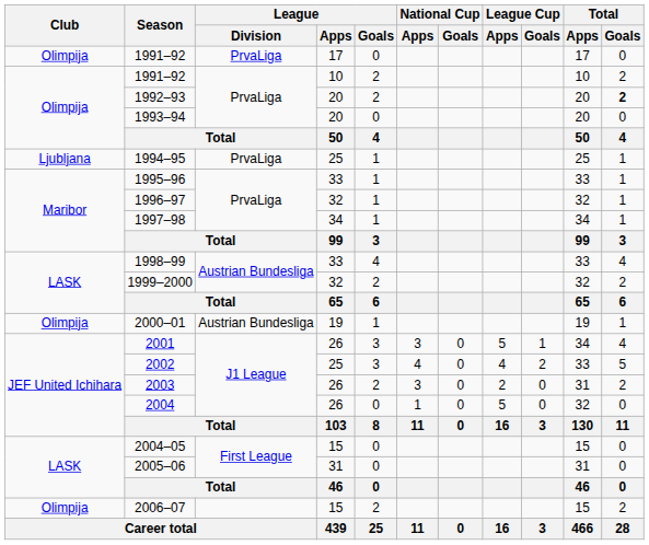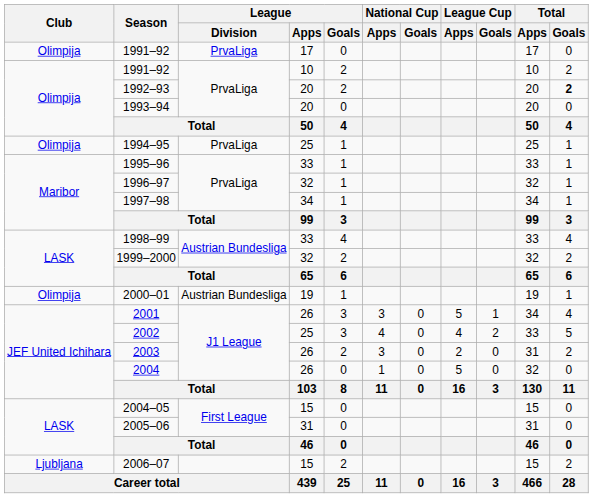1994–95 | Club: Ljubljana -> Olimpija
2006–07 | Club: Olimpija -> Ljubljana
